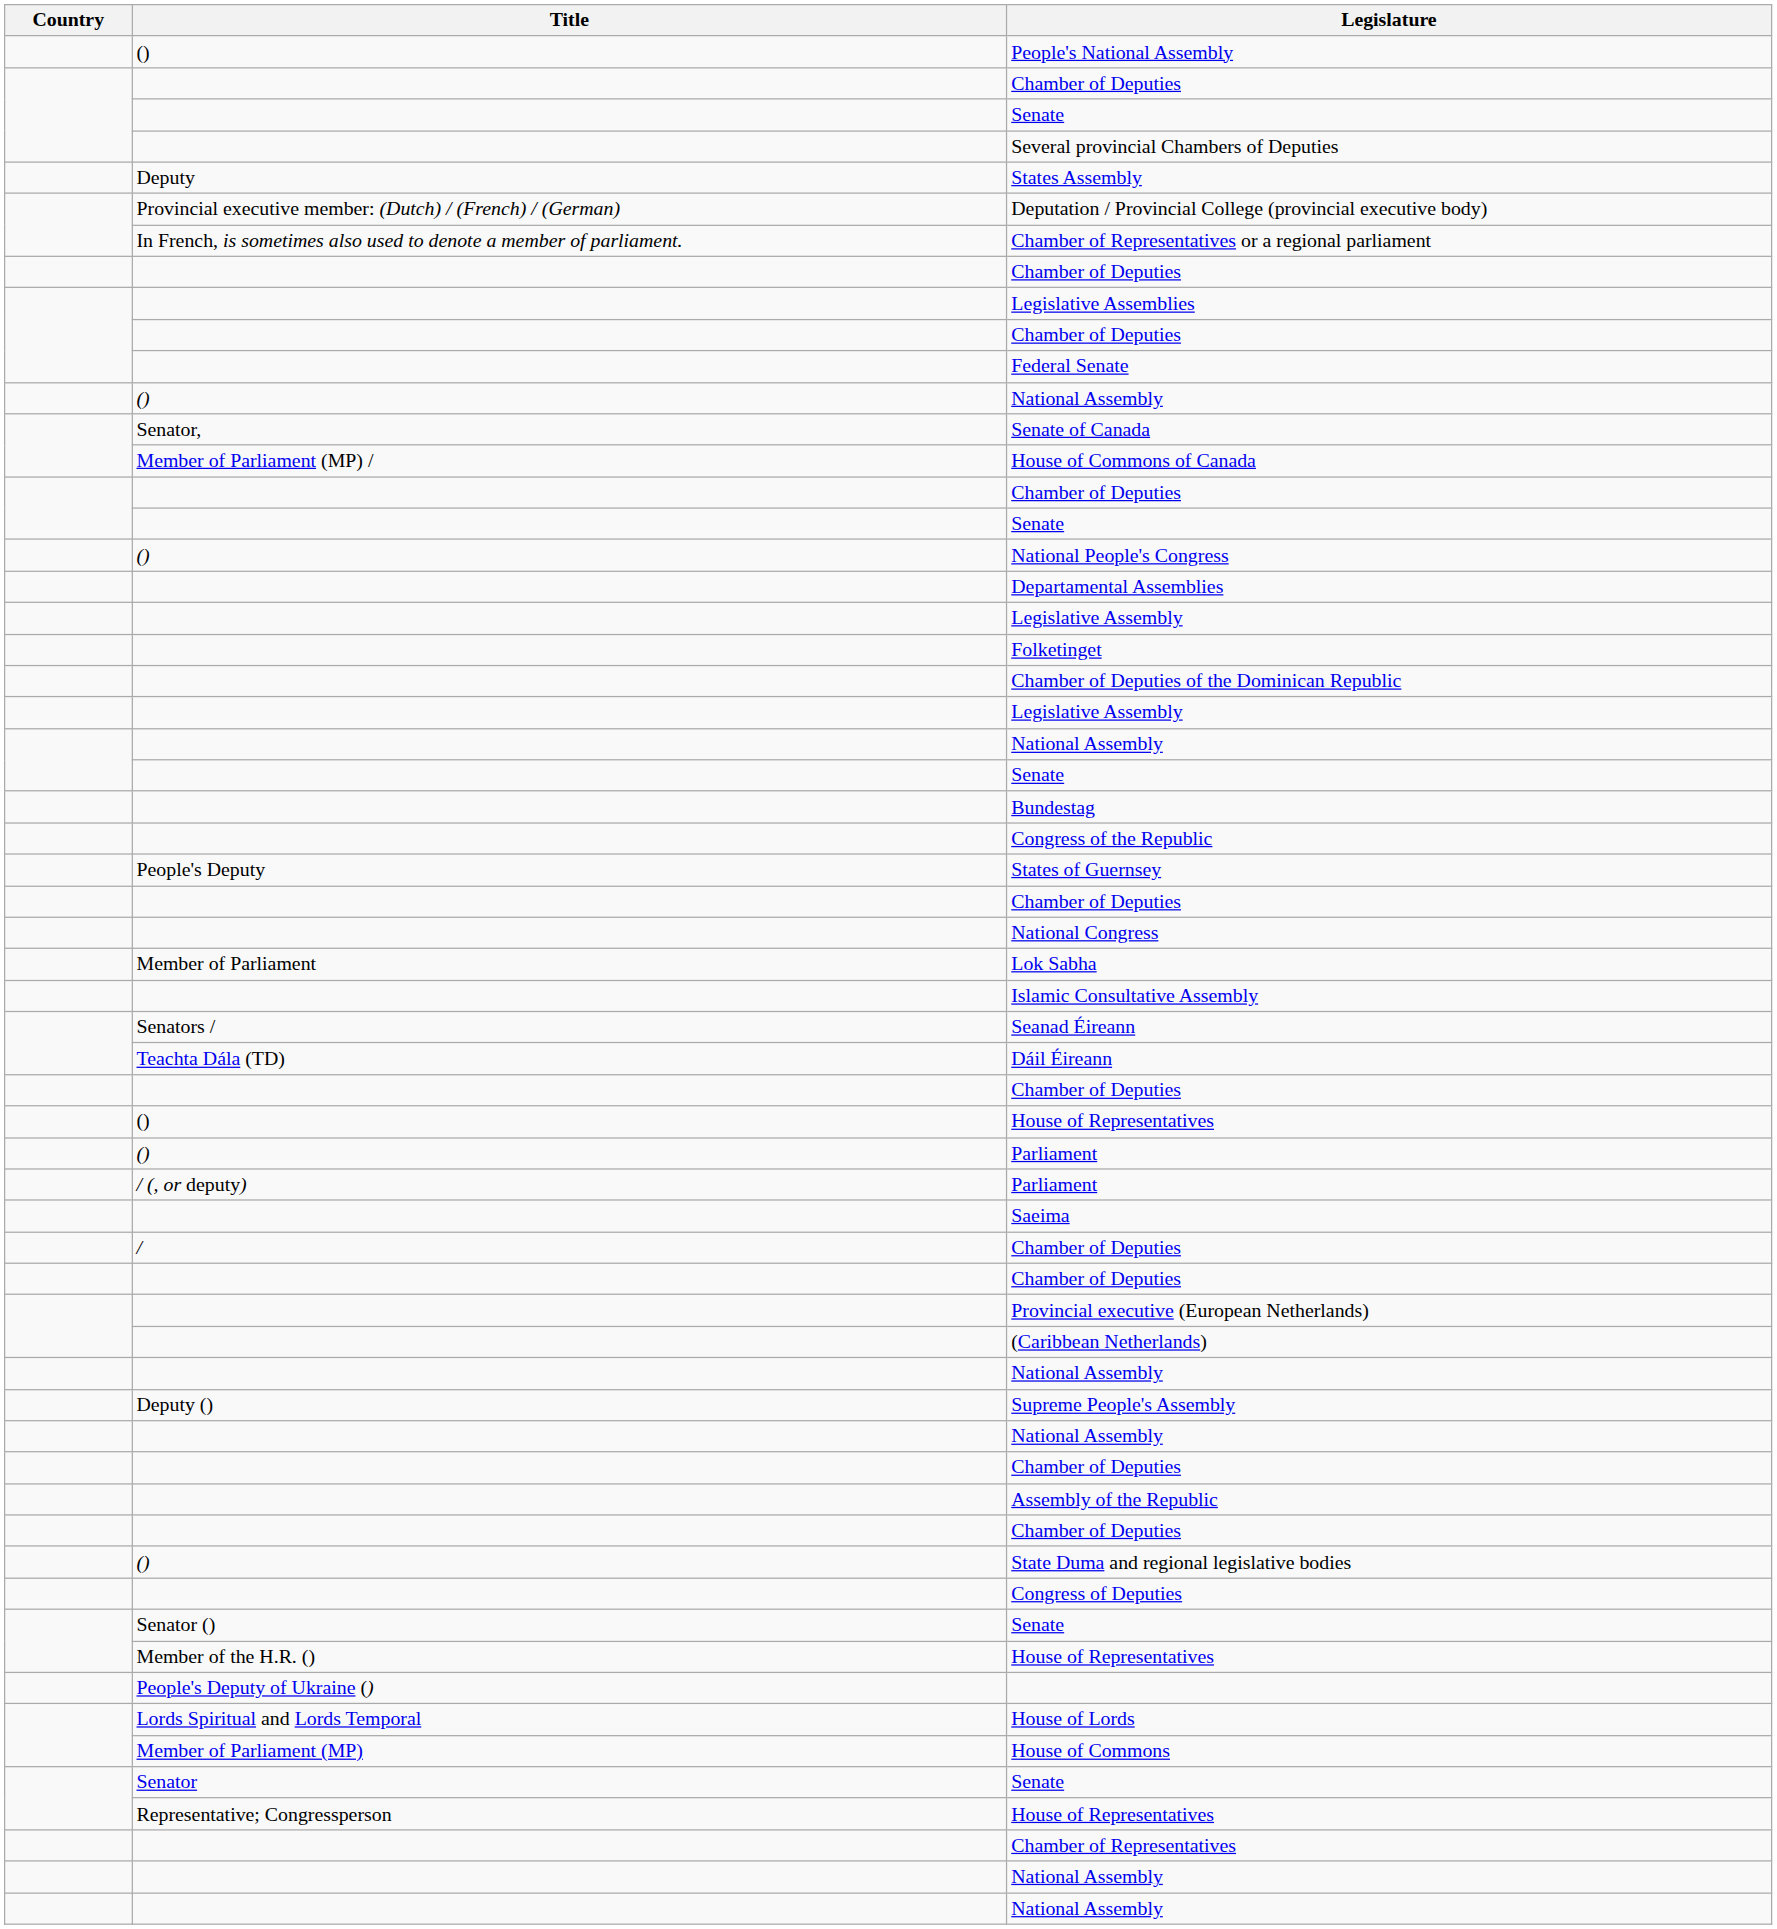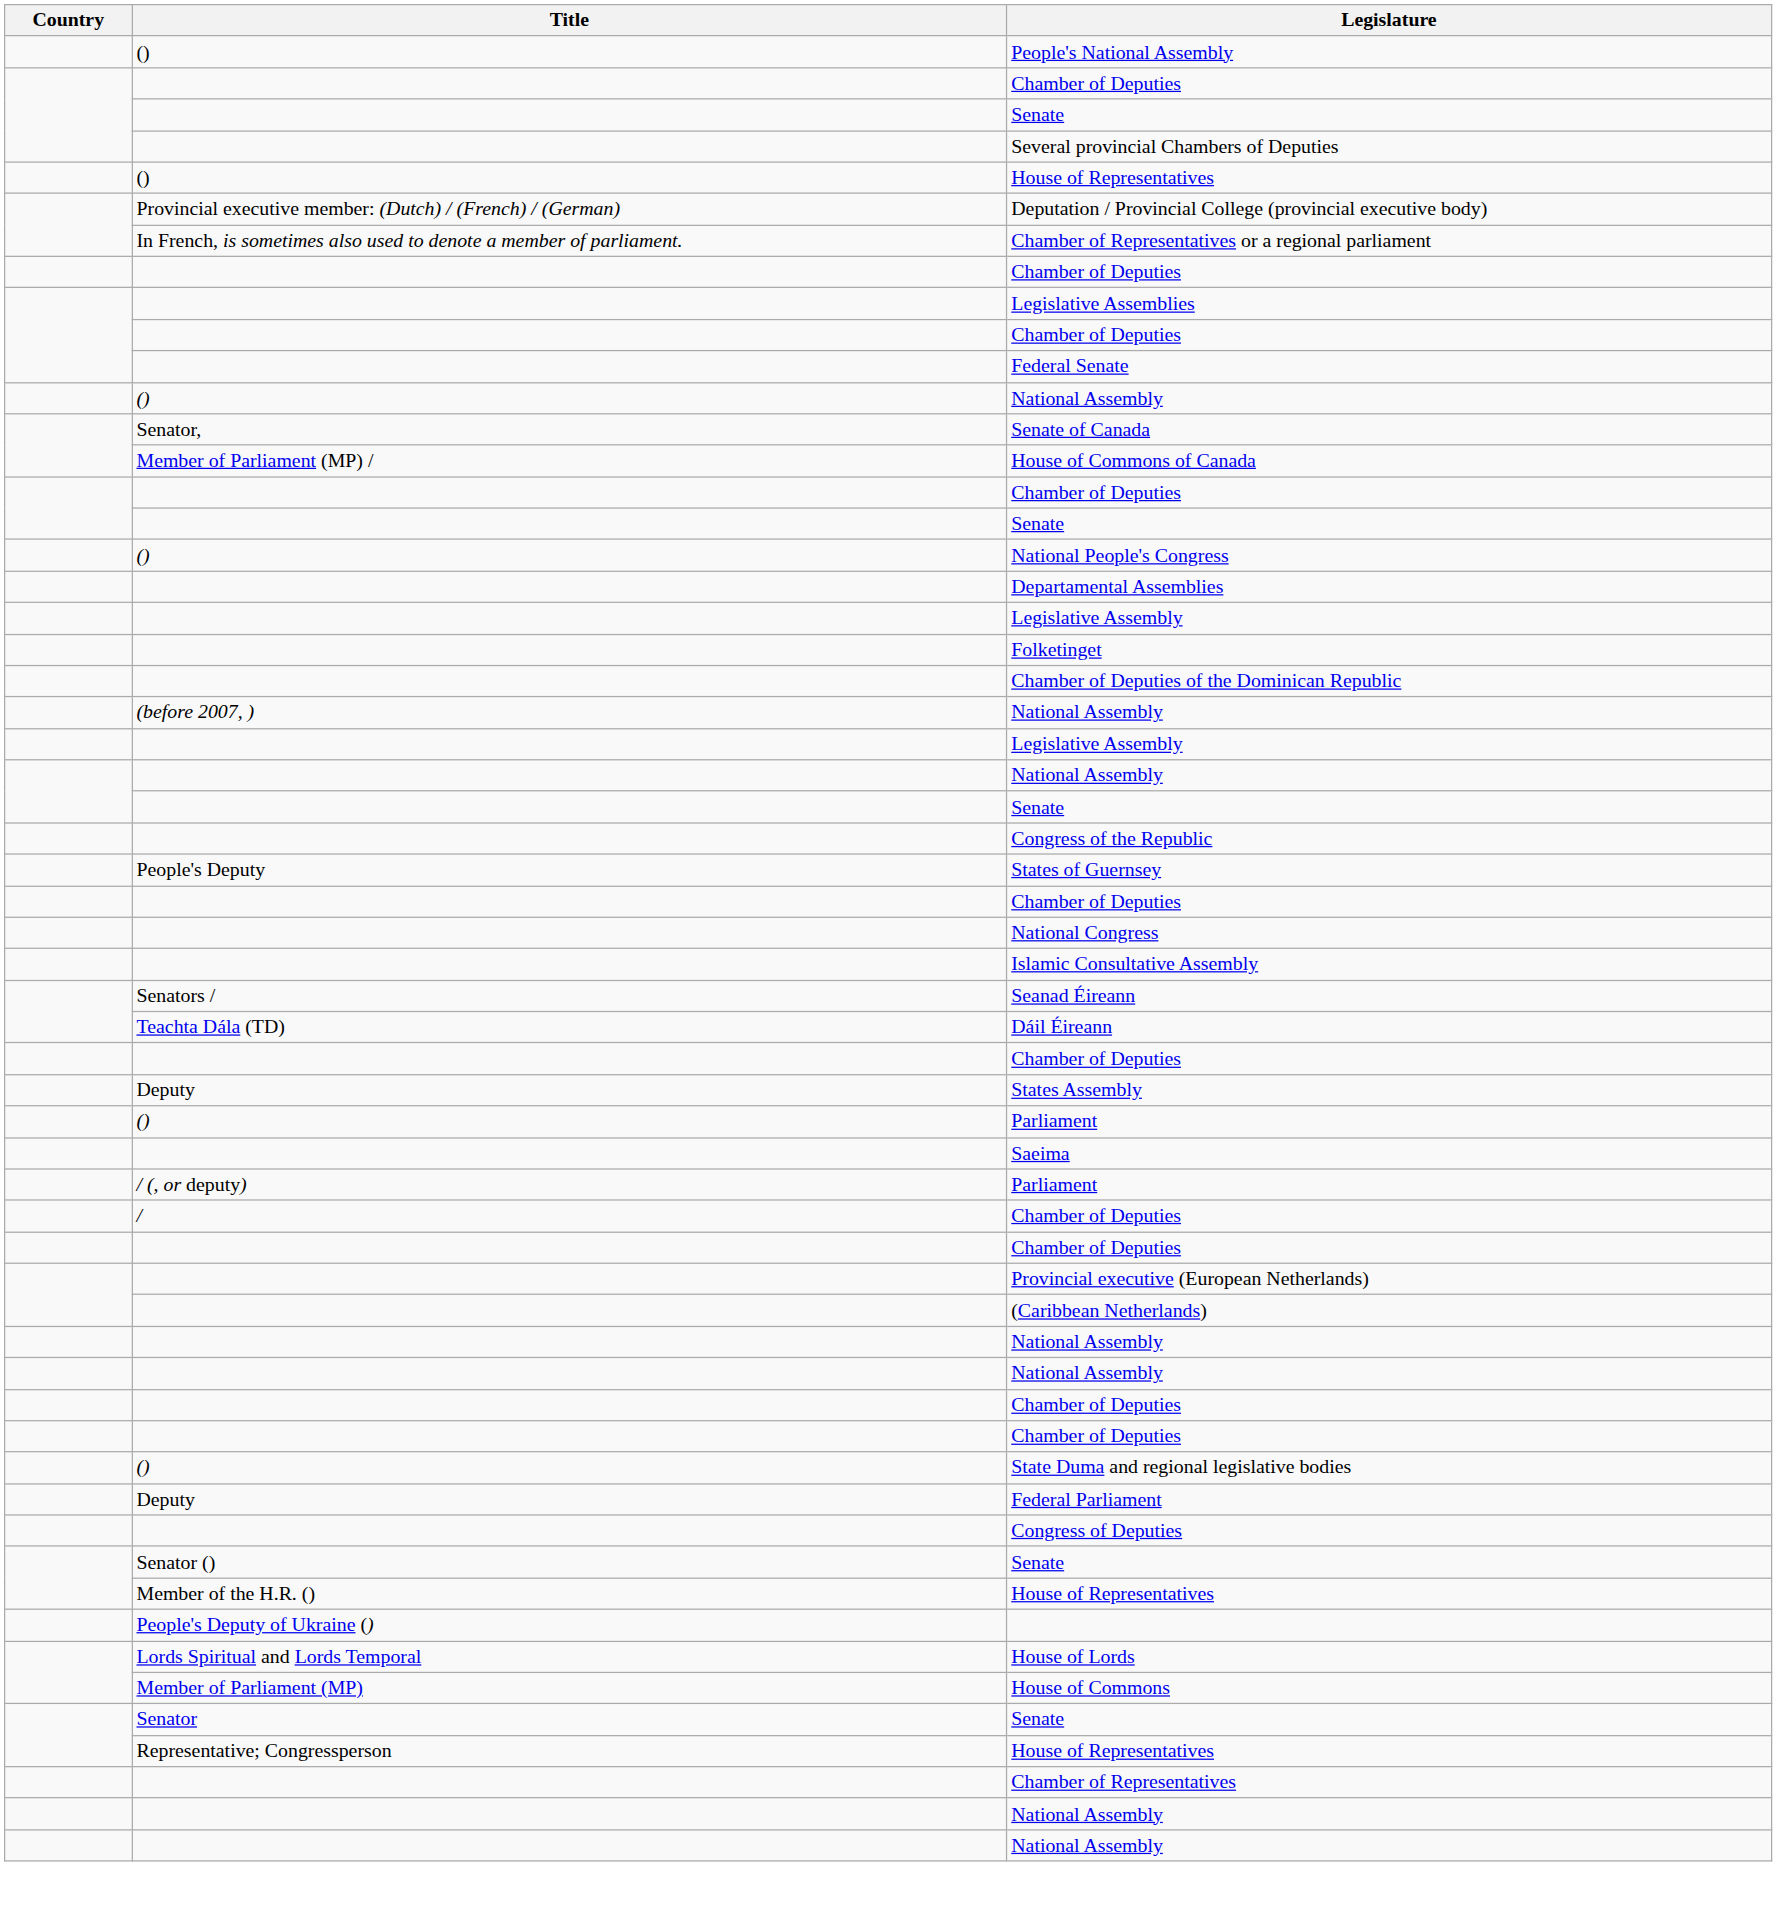rows swapped: () / House of Representatives <-> States Assembly
+ row: (before 2007, ) | National Assembly
- row: Bundestag
- row: Member of Parliament | Lok Sabha
rows swapped: Saeima <-> / (, or deputy) / Parliament
- row: Deputy () | Supreme People's Assembly
- row: Assembly of the Republic
+ row: Deputy | Federal Parliament
